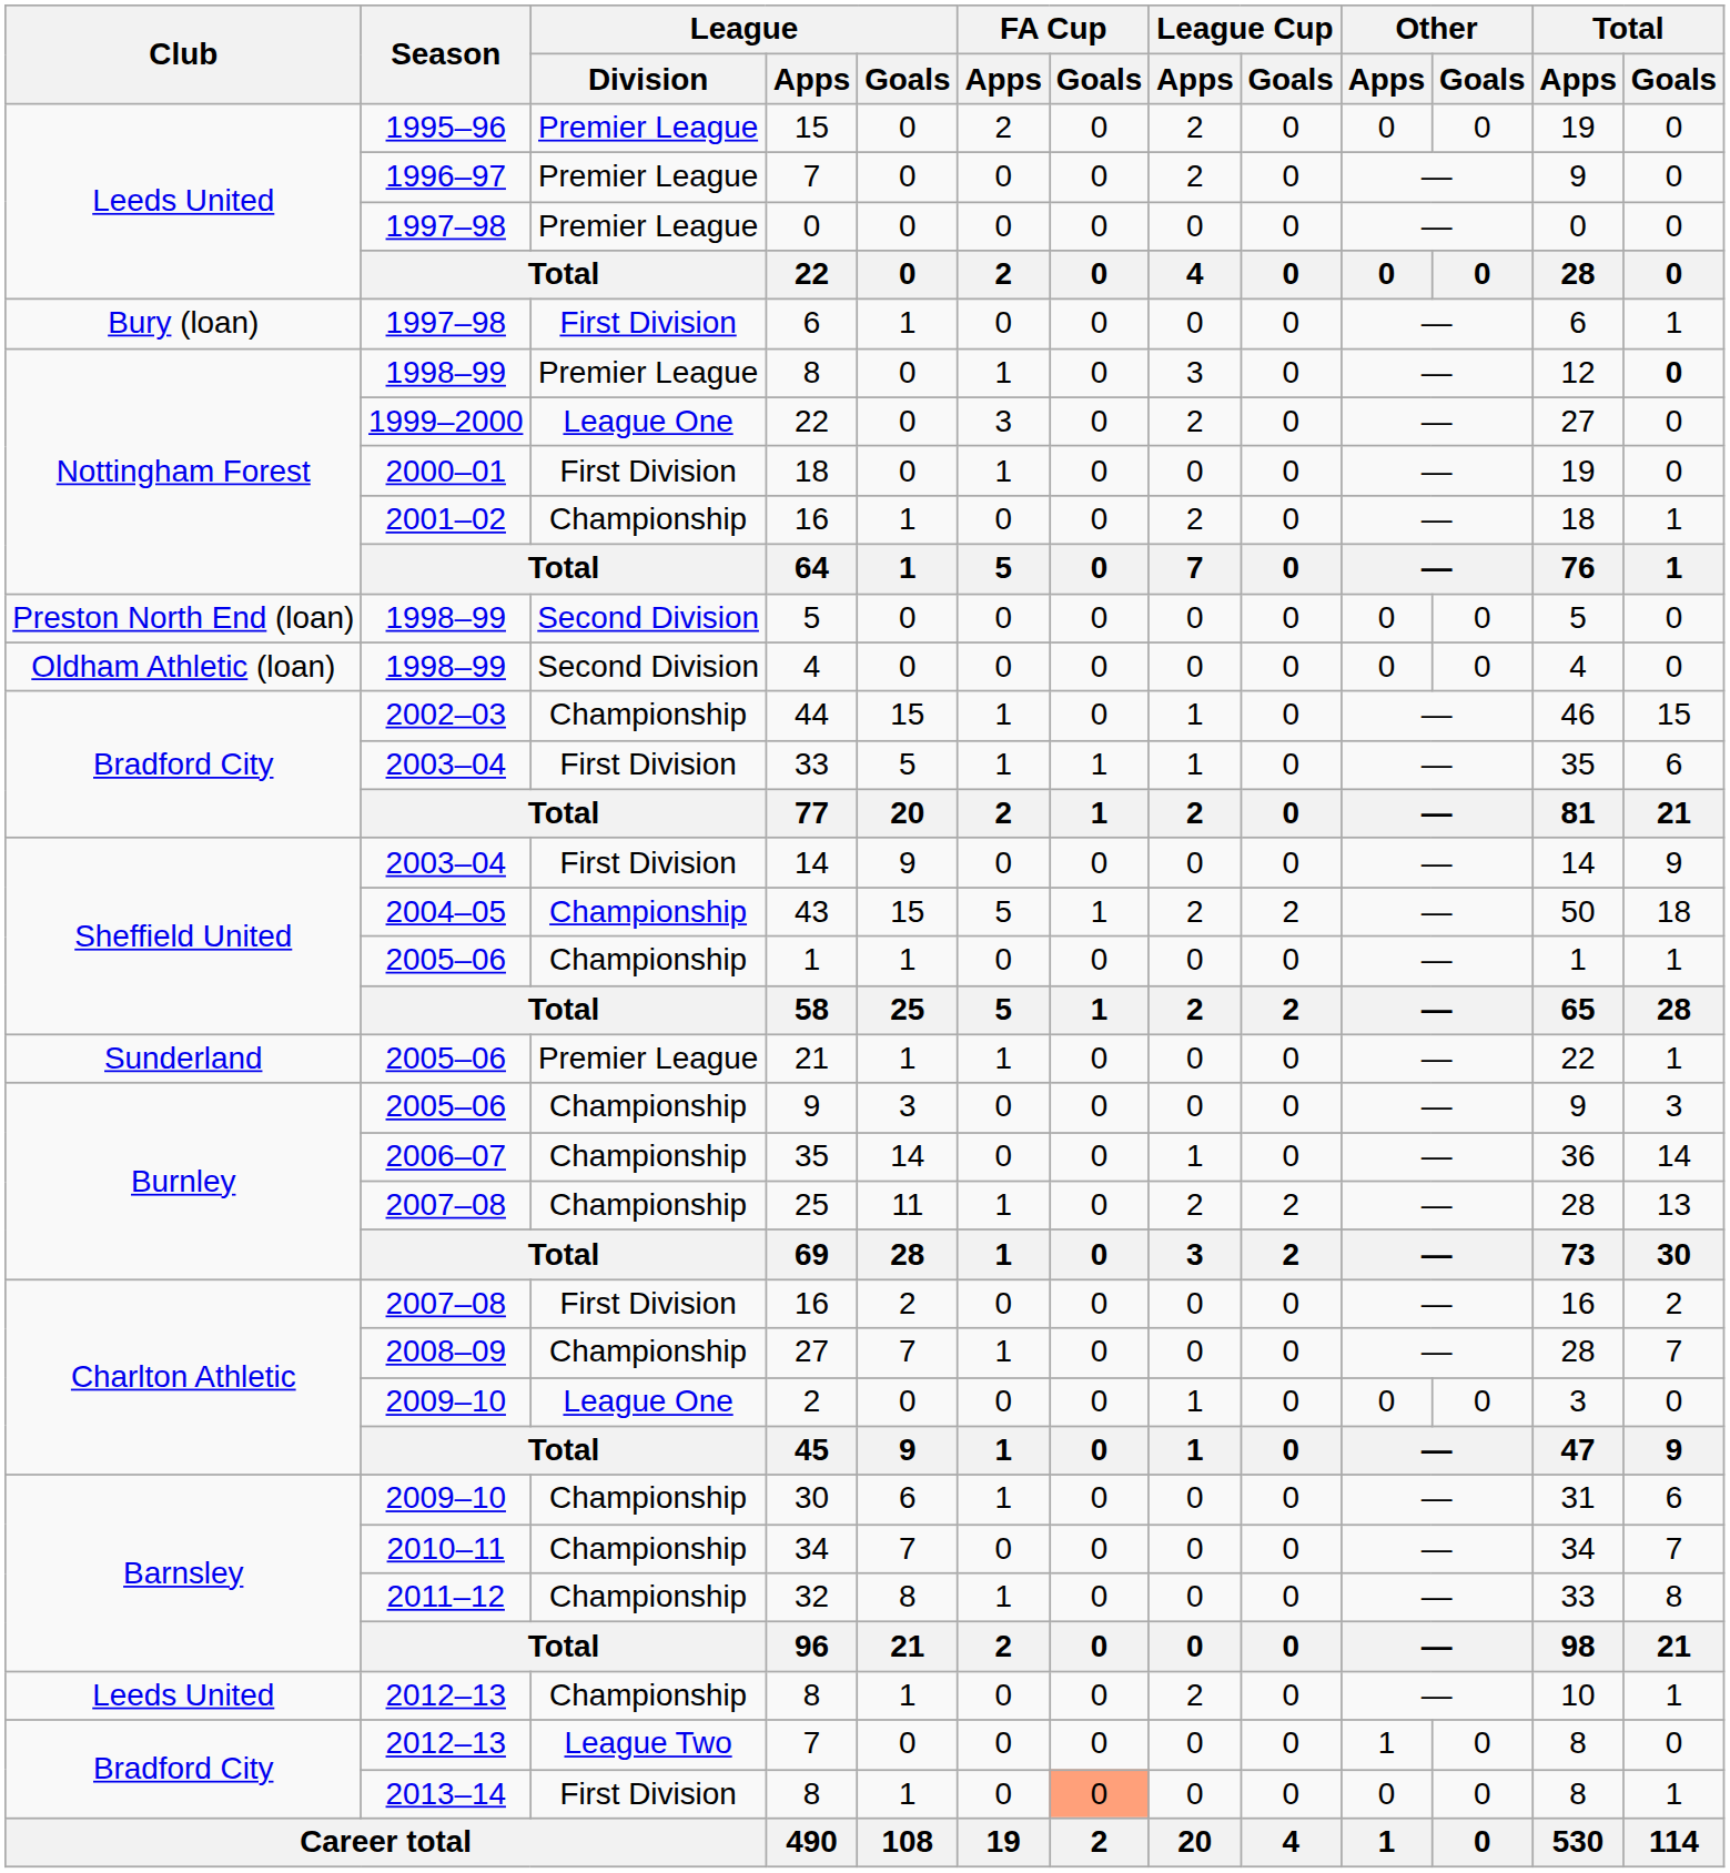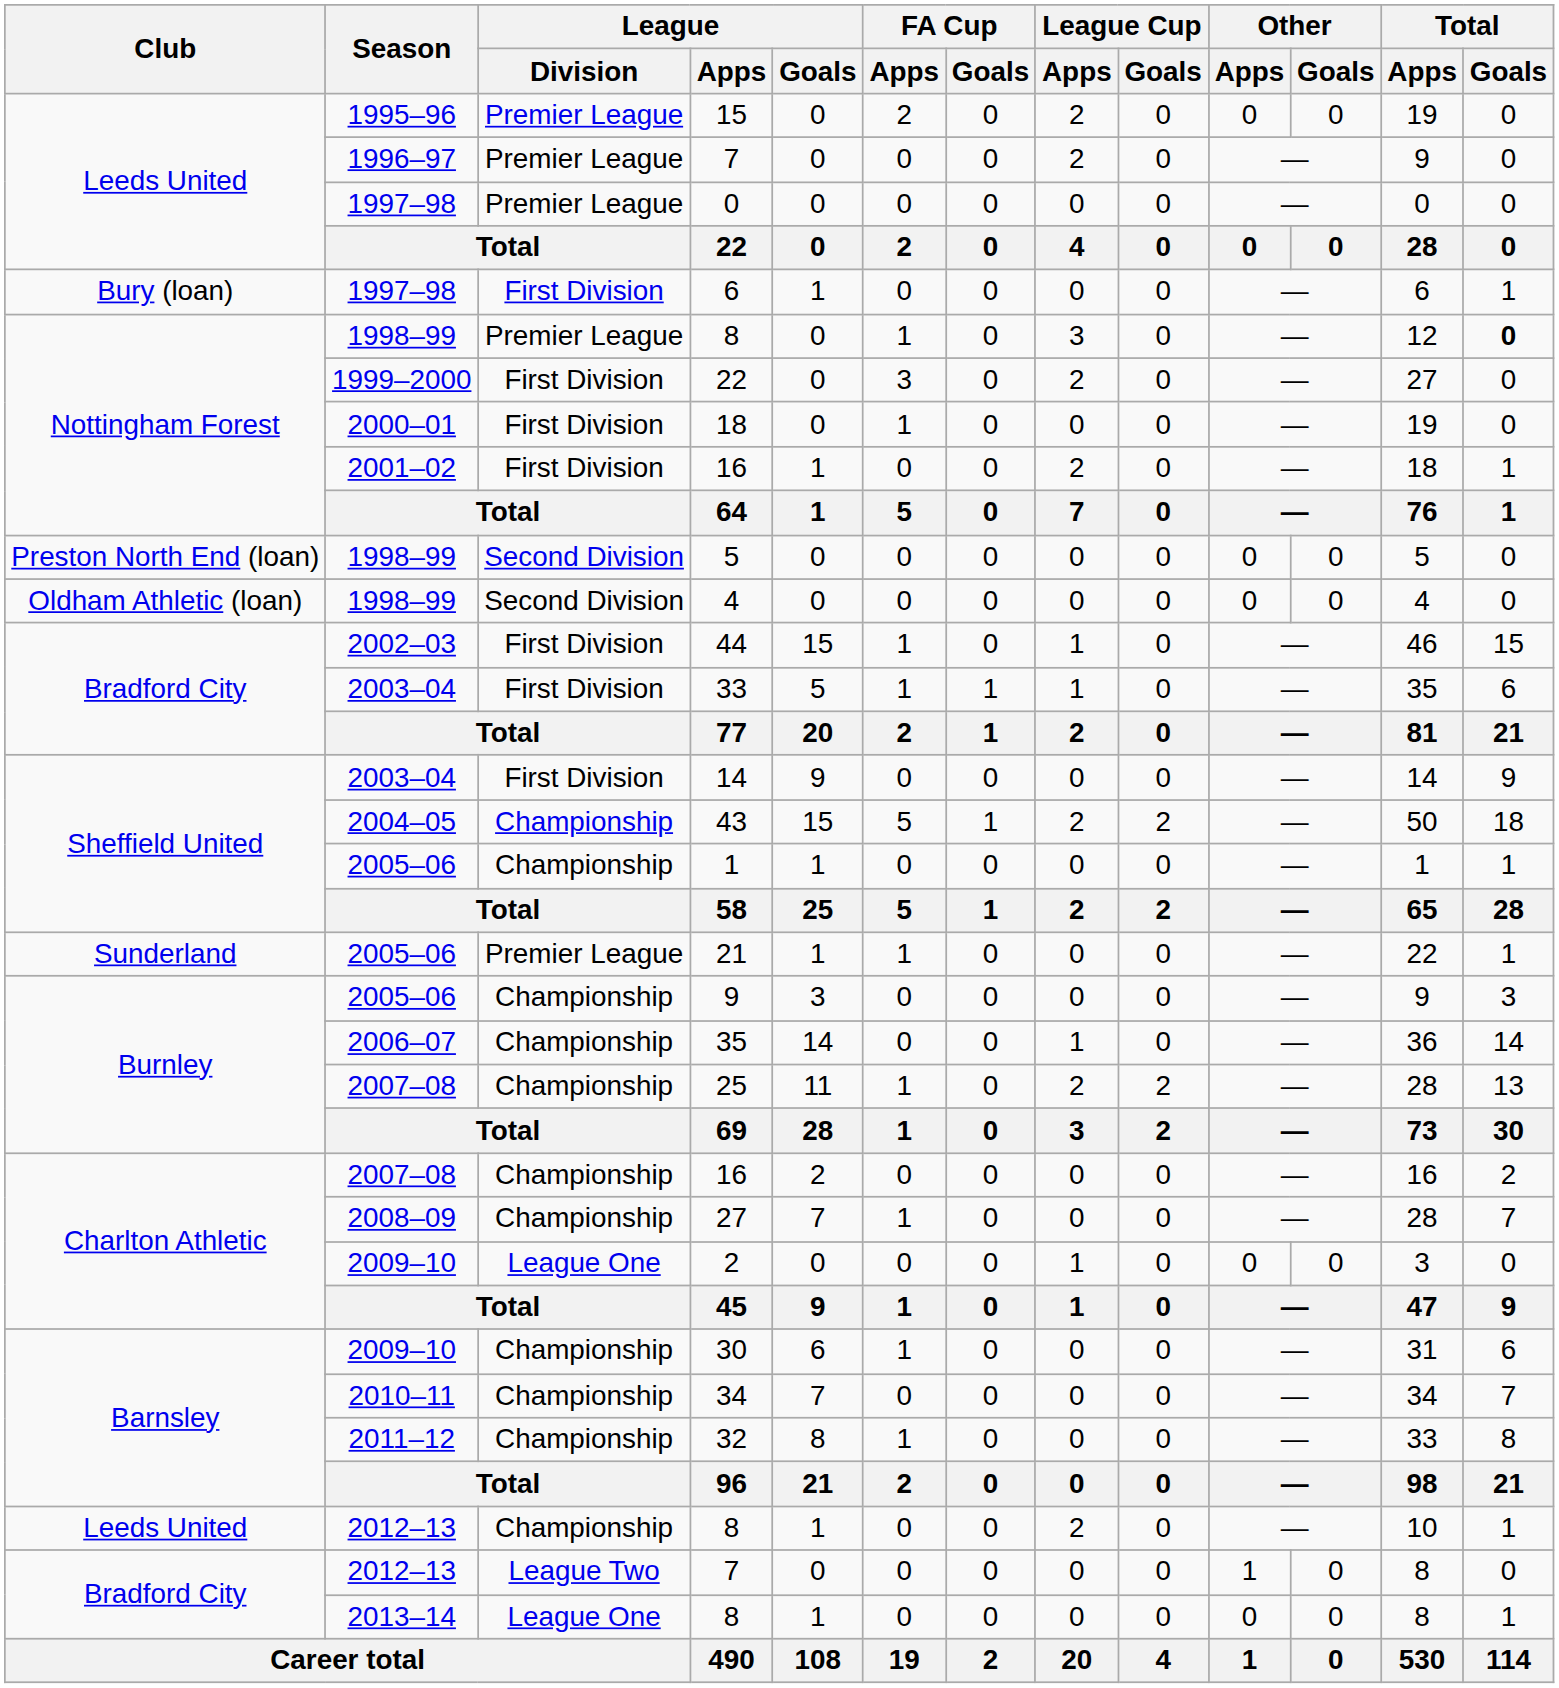1999–2000 / 22 | League / Division: League One -> First Division
2001–02 / 16 | League / Division: Championship -> First Division
44 | League / Division: Championship -> First Division
2007–08 / 16 | League / Division: First Division -> Championship
2013–14 / 8 | League / Division: First Division -> League One
2013–14 / 8 | FA Cup / Goals: lightsalmon background -> no background
